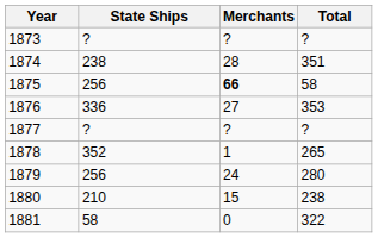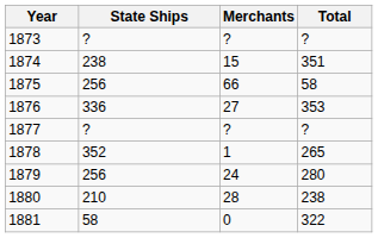1874 | Merchants: 28 -> 15
1875 | Merchants: bold -> normal
1880 | Merchants: 15 -> 28
